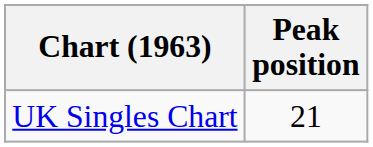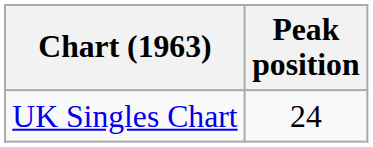UK Singles Chart | Peak position: 21 -> 24
